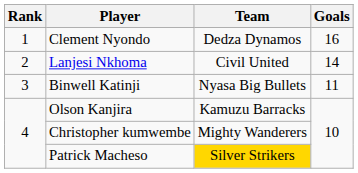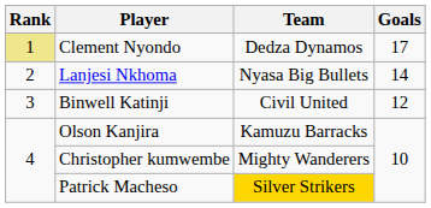Clement Nyondo | Rank: no background -> khaki background
Clement Nyondo | Goals: 16 -> 17
Lanjesi Nkhoma | Team: Civil United -> Nyasa Big Bullets
Binwell Katinji | Team: Nyasa Big Bullets -> Civil United
Binwell Katinji | Goals: 11 -> 12
